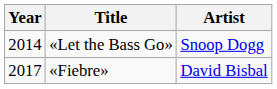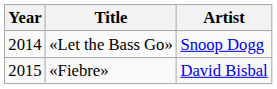«Fiebre» | Year: 2017 -> 2015
